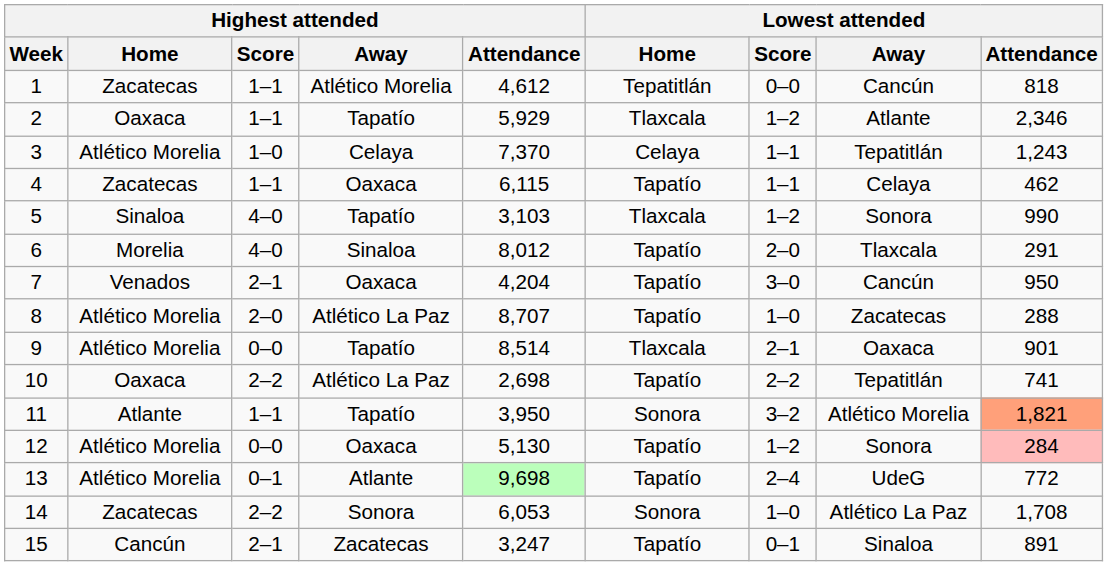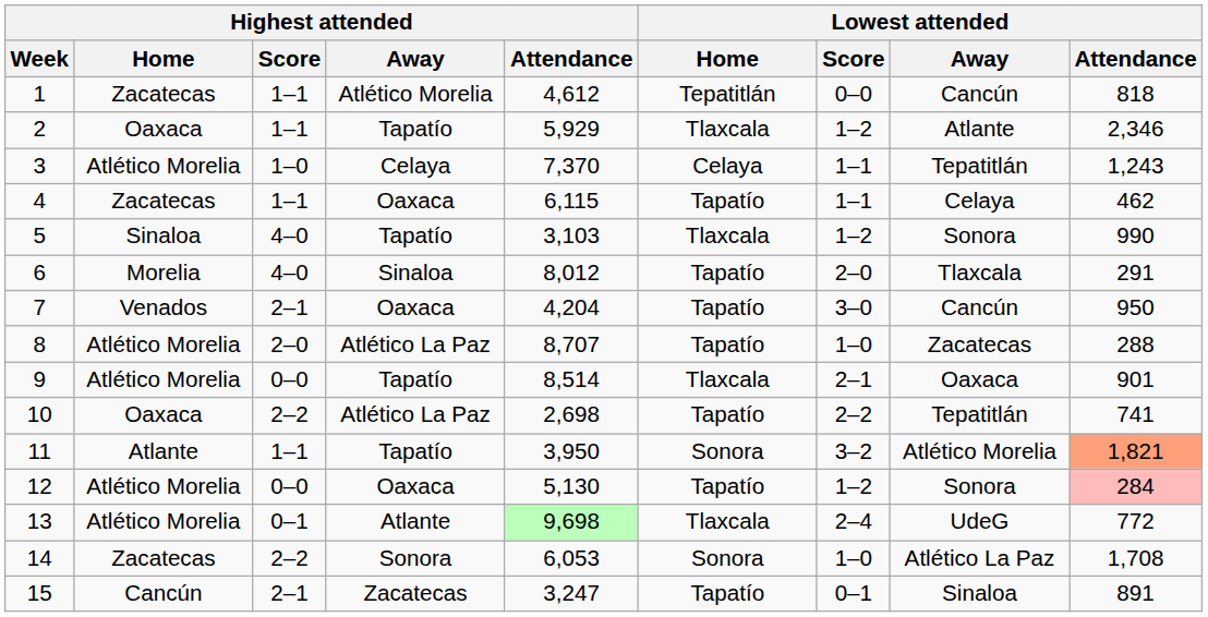13 | Lowest attended / Home: Tapatío -> Tlaxcala
